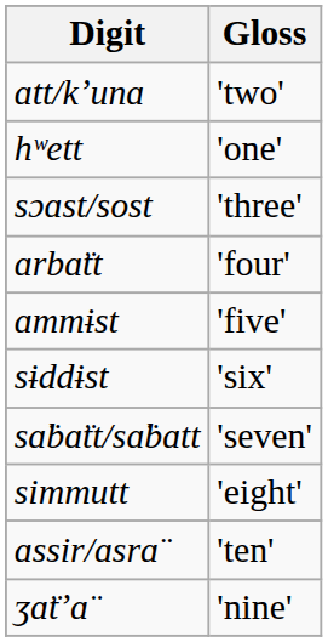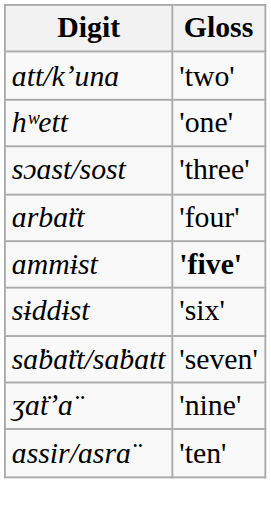ɑmmɨst | Gloss: normal -> bold
- row: simmutt | 'eight'
rows swapped: ʒɑ̈tʼɑ̈ <-> ɑssir/ɑsrɑ̈
